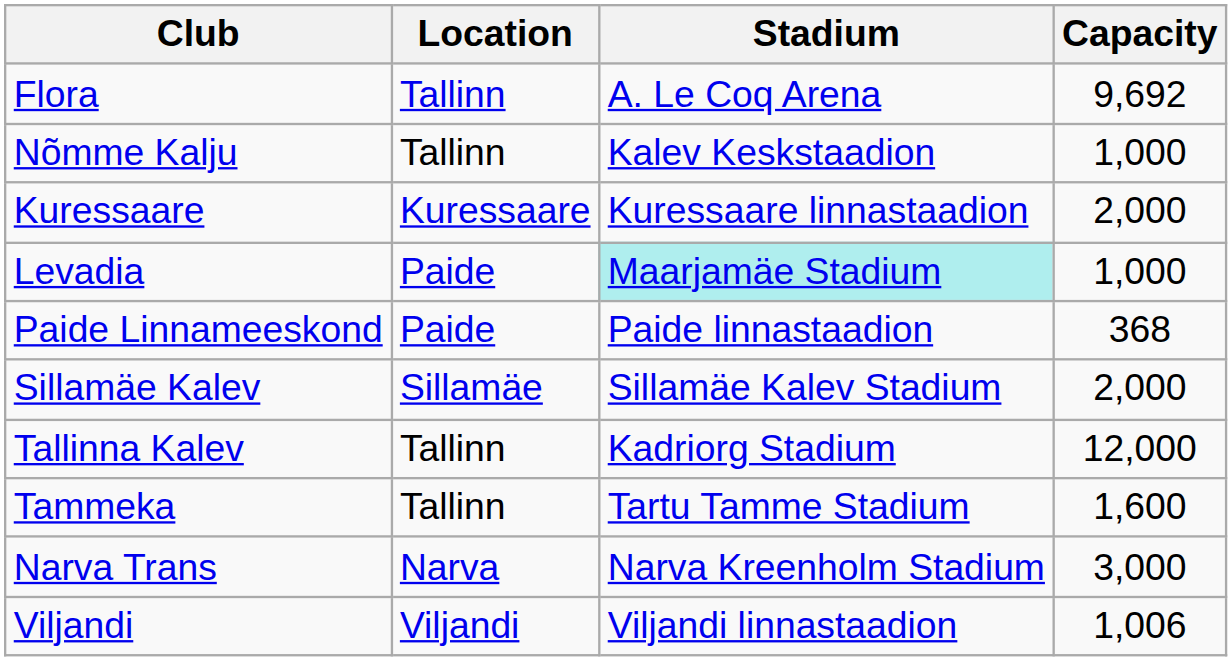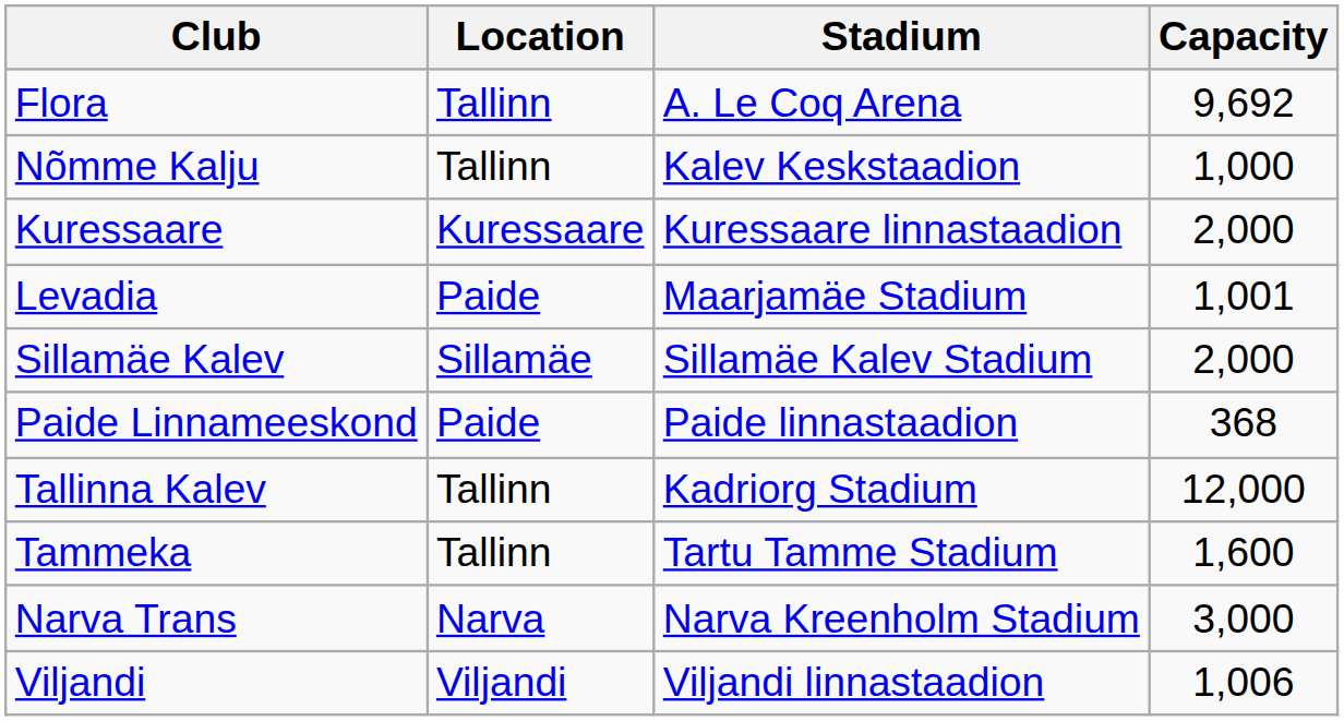Levadia | Stadium: paleturquoise background -> no background
Levadia | Capacity: 1,000 -> 1,001
rows swapped: Paide Linnameeskond <-> Sillamäe Kalev
